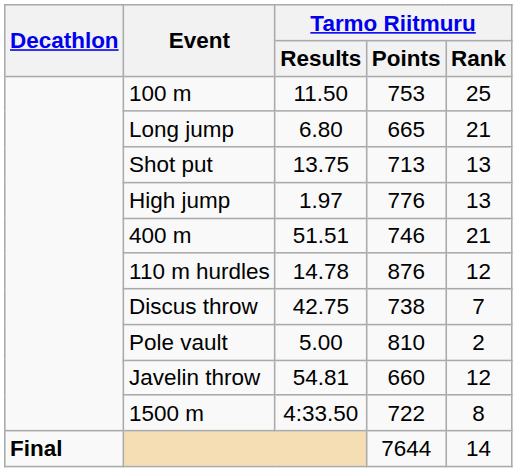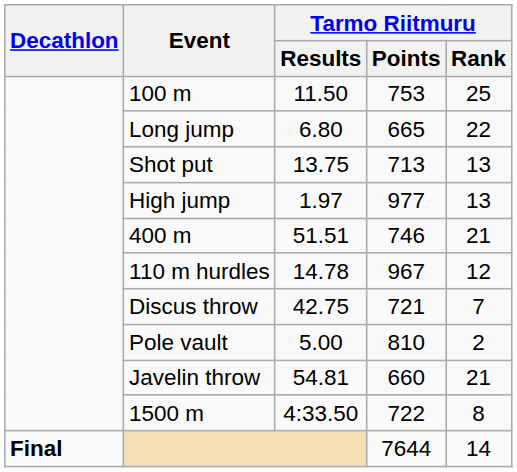Long jump | Tarmo Riitmuru / Rank: 21 -> 22
High jump | Tarmo Riitmuru / Points: 776 -> 977
110 m hurdles | Tarmo Riitmuru / Points: 876 -> 967
Discus throw | Tarmo Riitmuru / Points: 738 -> 721
Javelin throw | Tarmo Riitmuru / Rank: 12 -> 21
